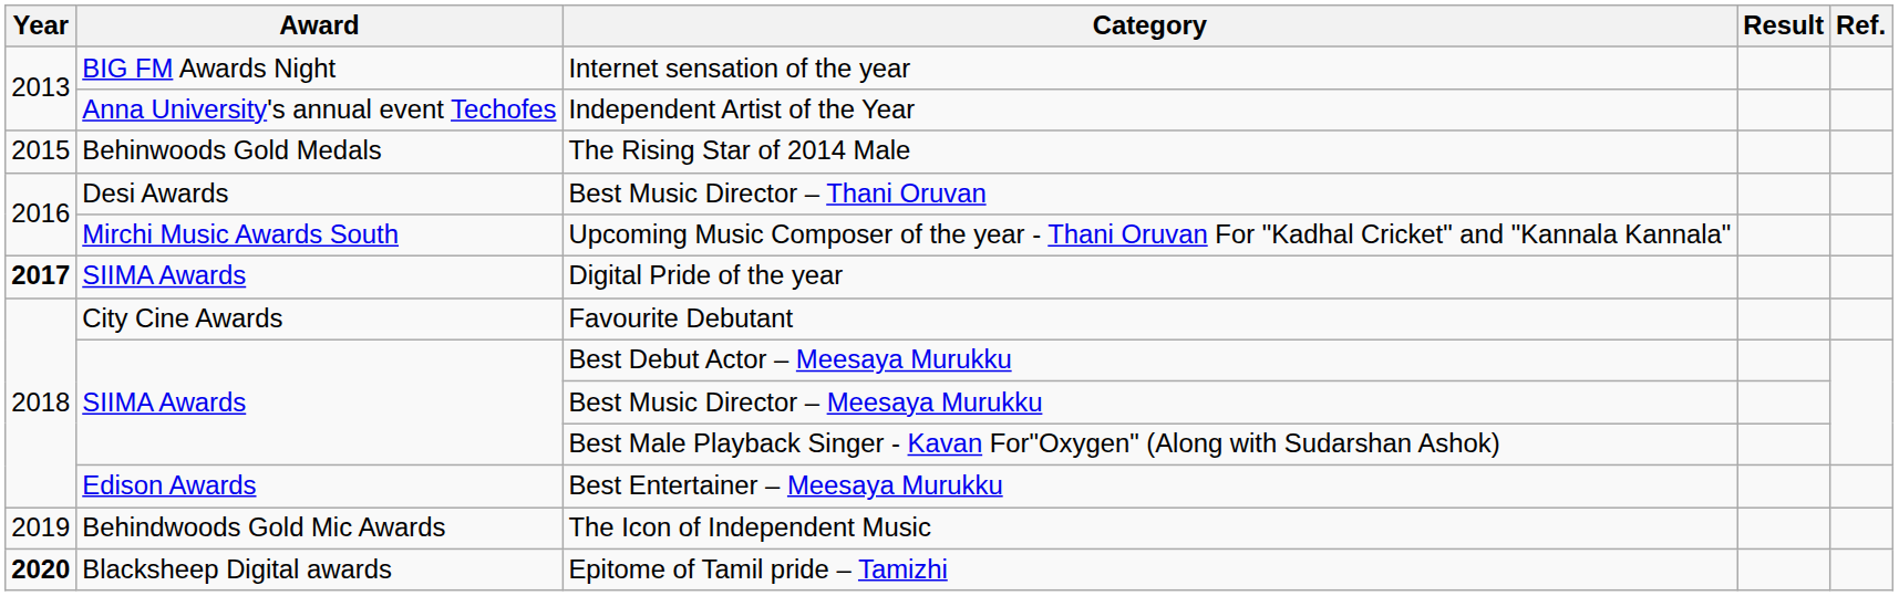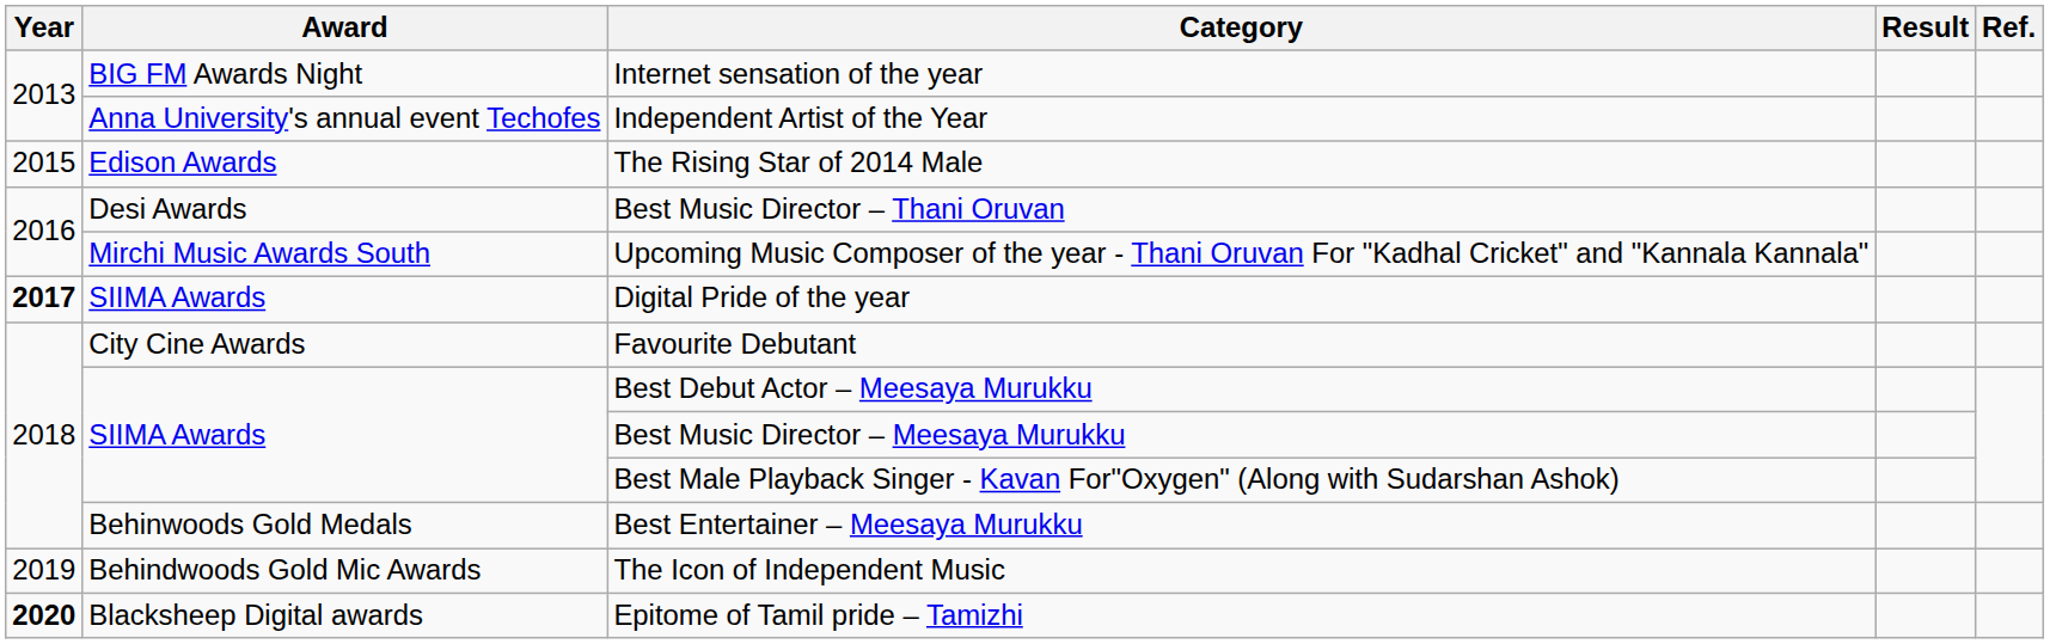The Rising Star of 2014 Male | Award: Behinwoods Gold Medals -> Edison Awards
Best Entertainer – Meesaya Murukku | Award: Edison Awards -> Behinwoods Gold Medals
